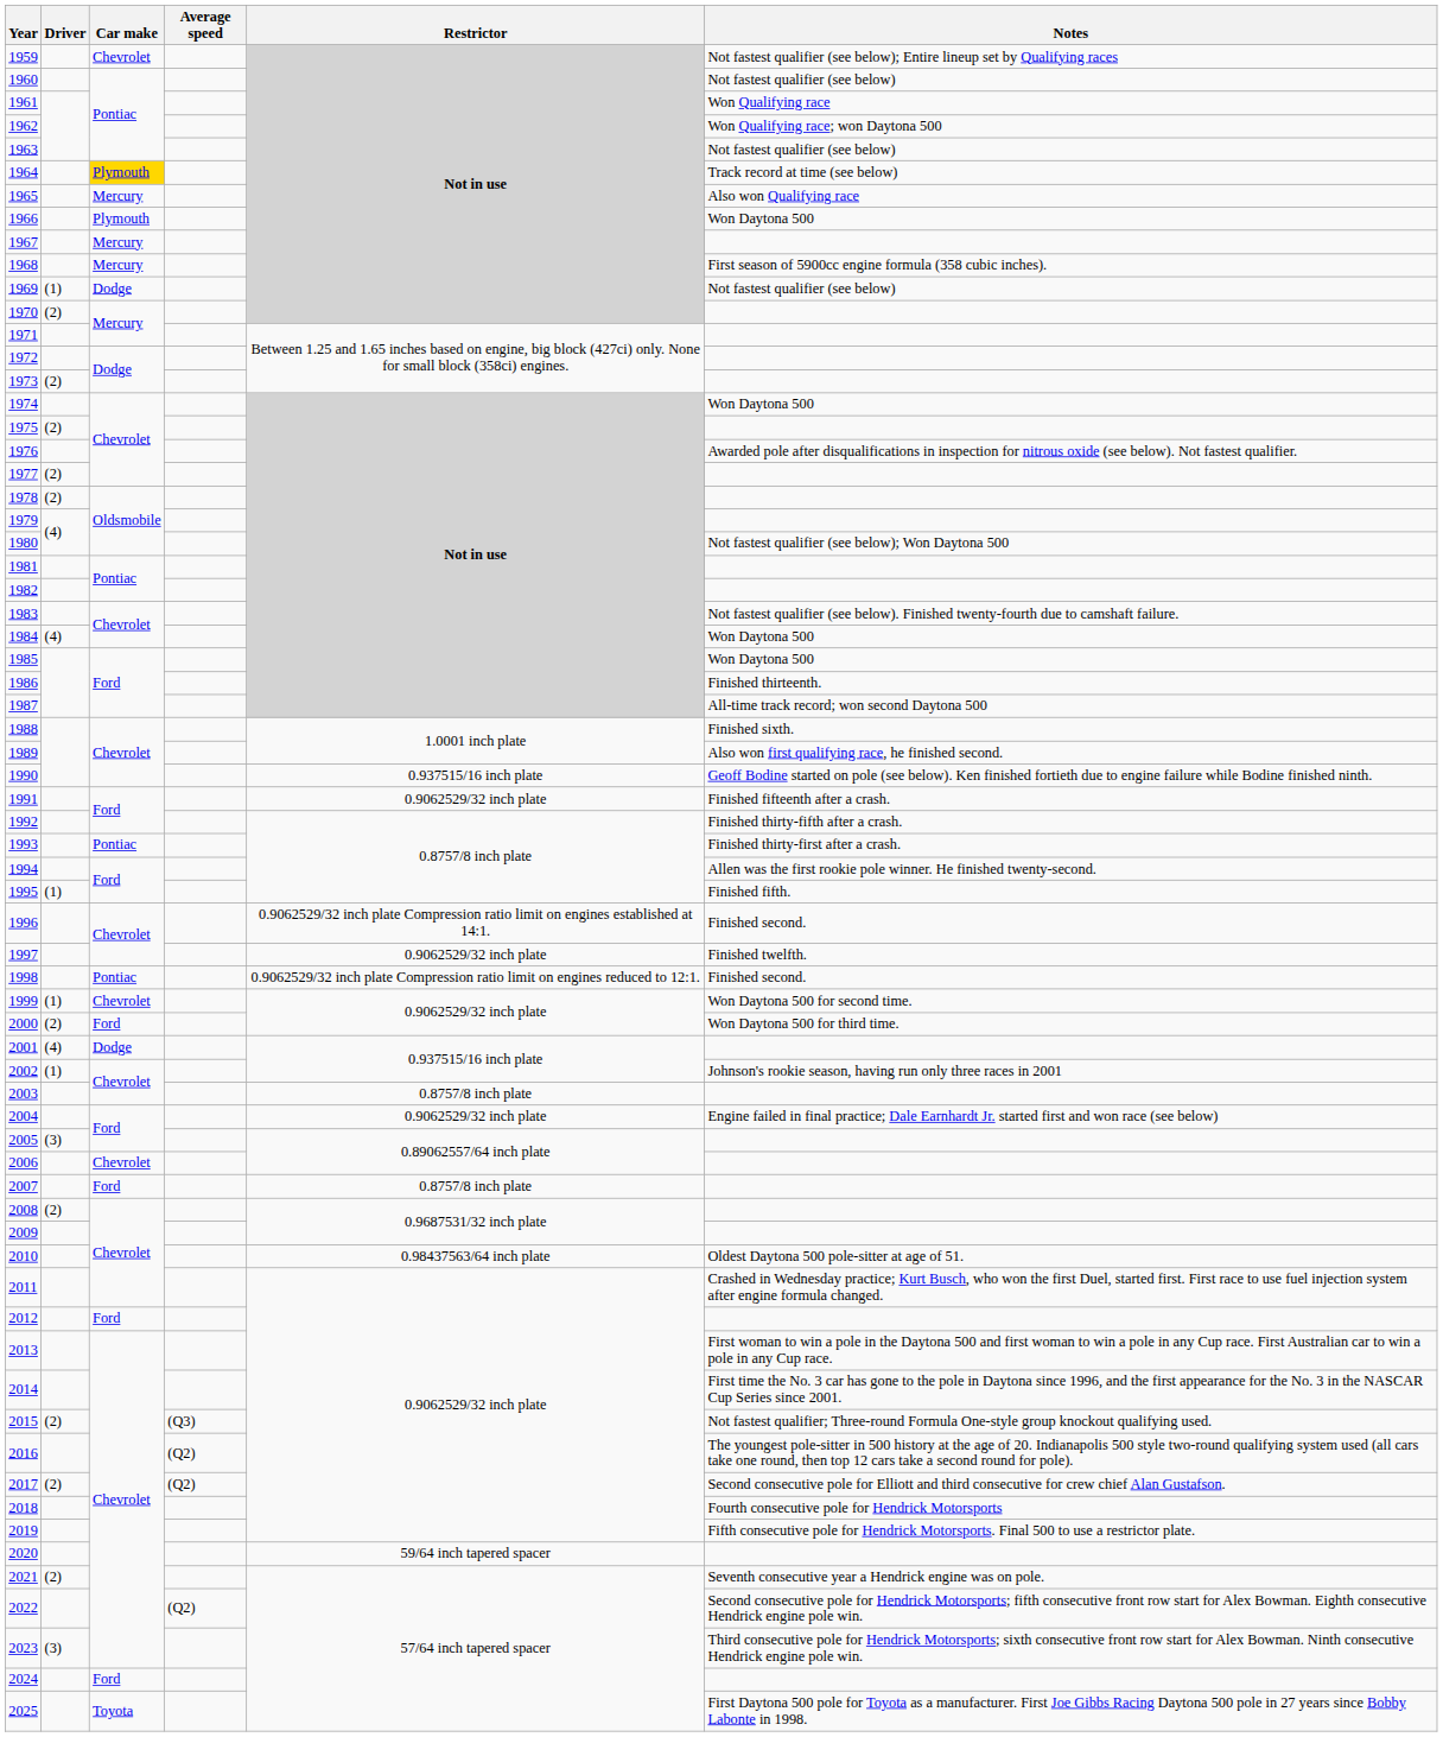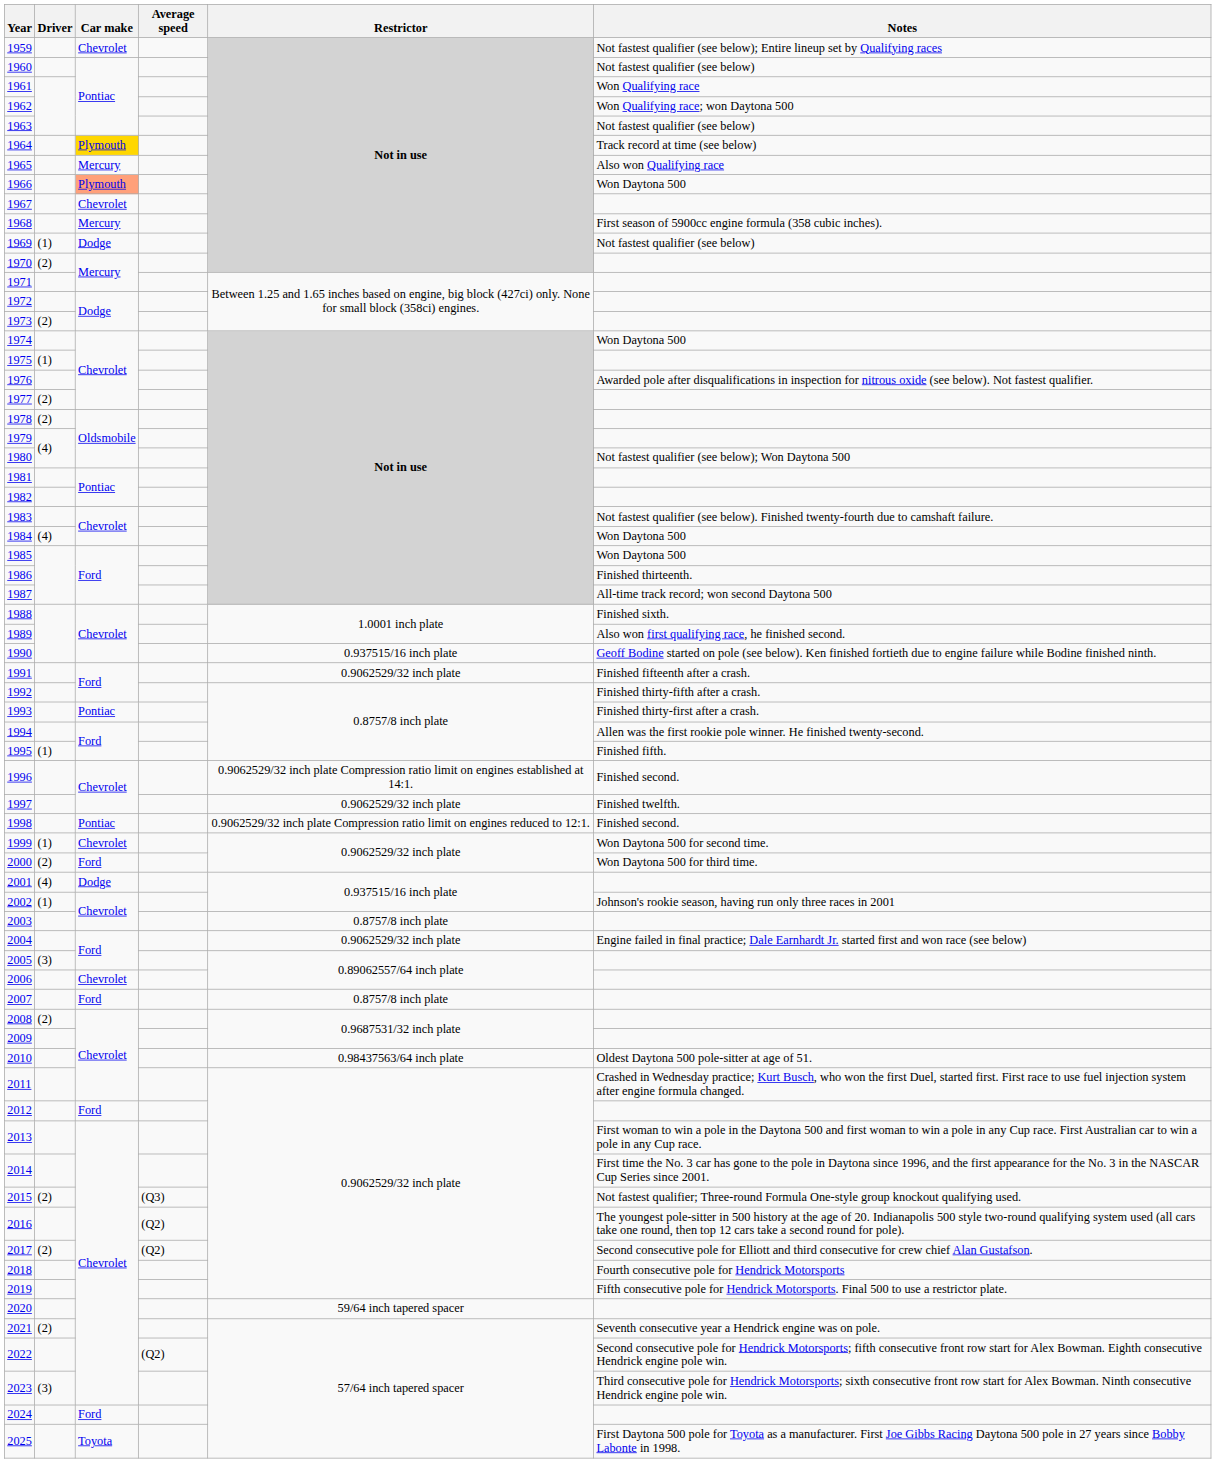1966 | Car make: no background -> lightsalmon background
1967 | Car make: Mercury -> Chevrolet
1975 | Driver: (2) -> (1)
